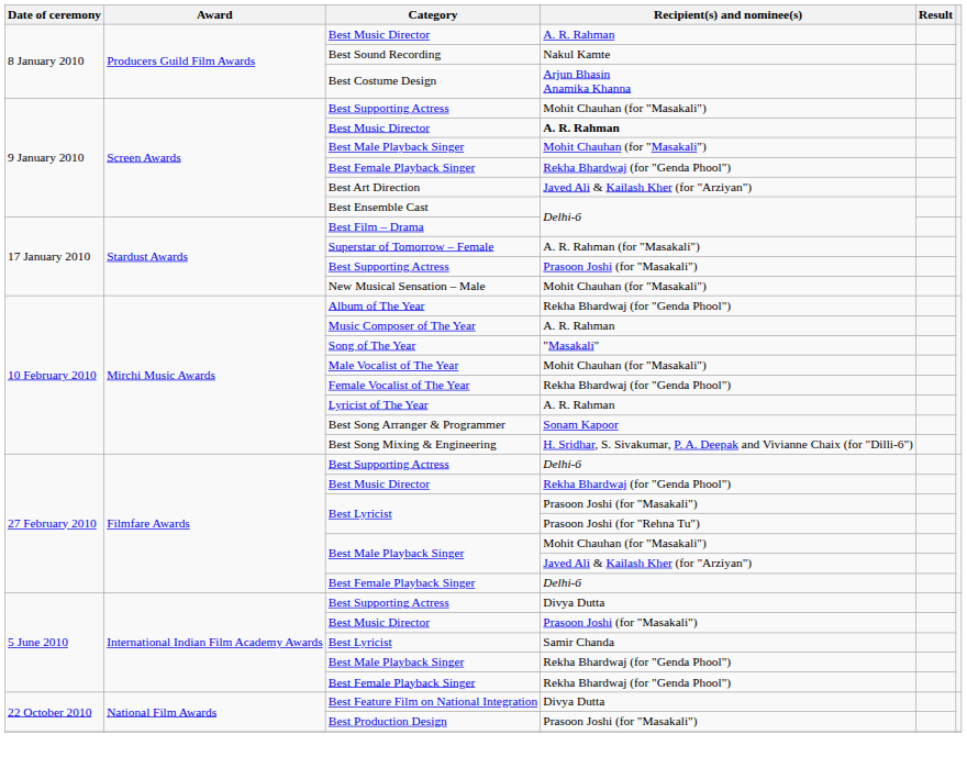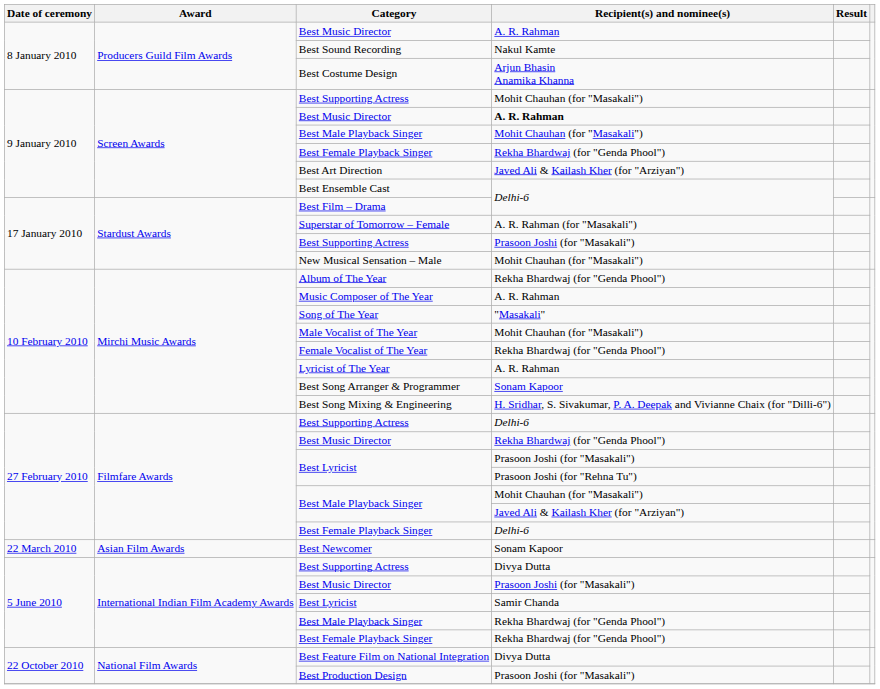+ row: 22 March 2010 | Asian Film Awards | Best Newcomer | Sonam Kapoor
